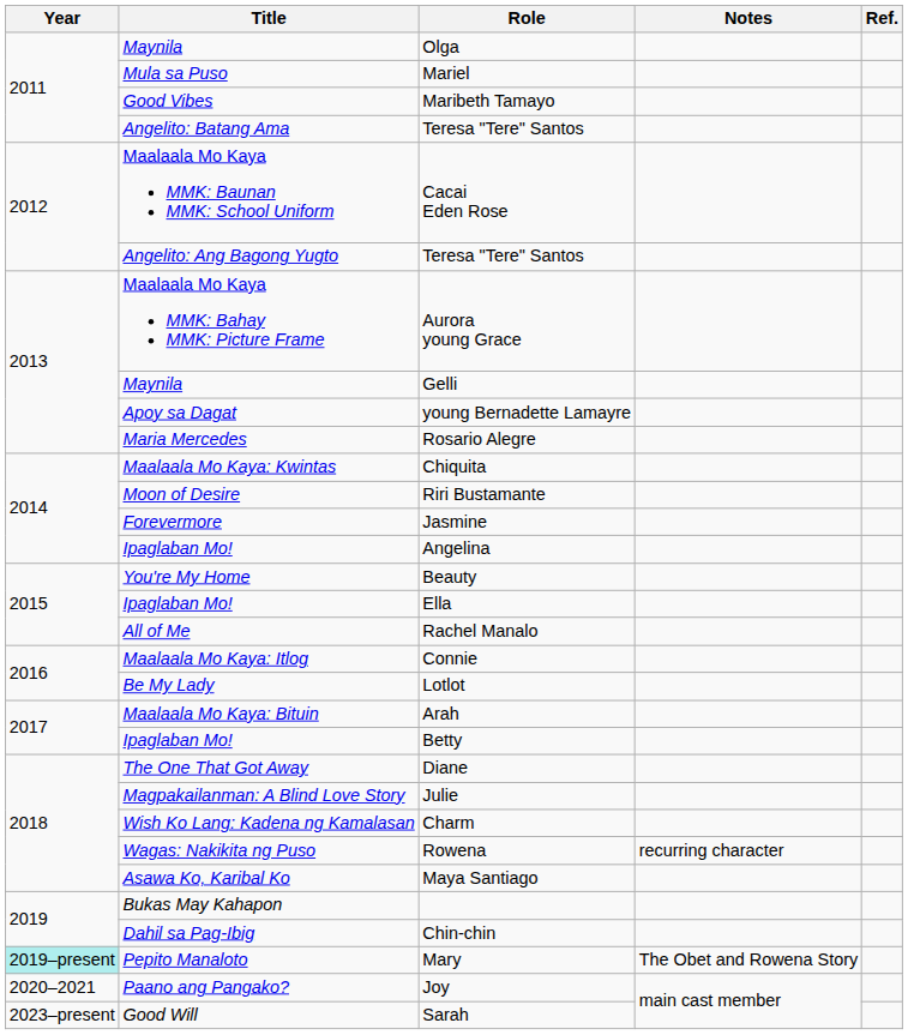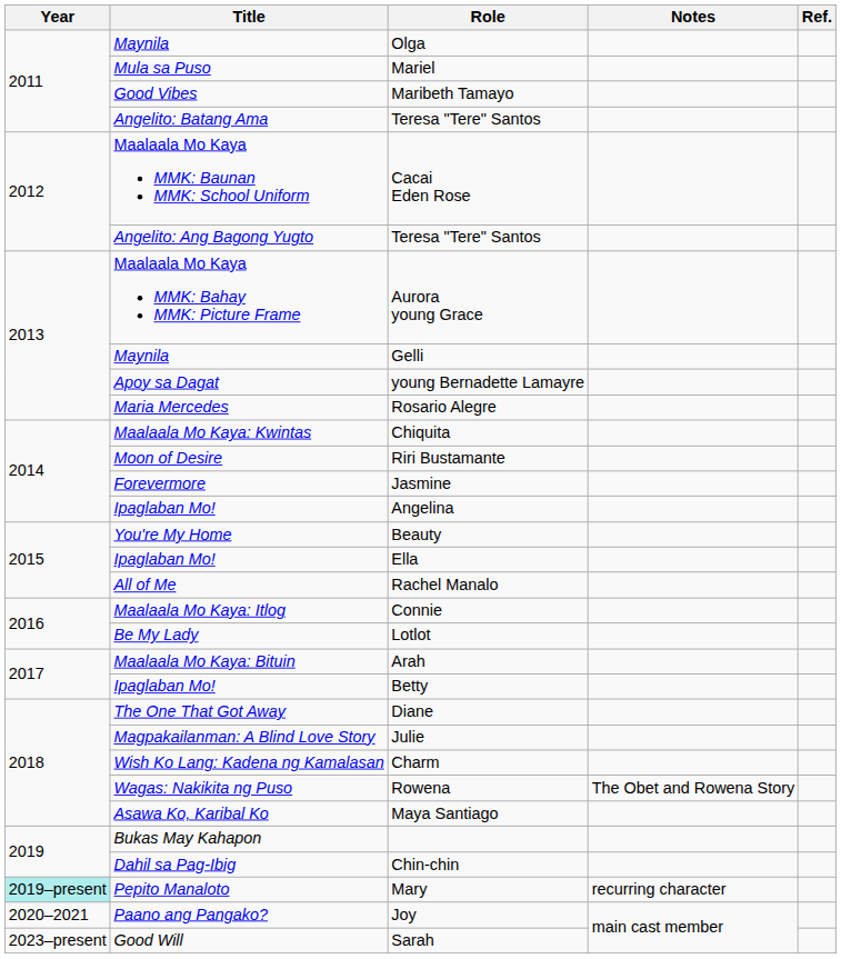Rowena | Notes: recurring character -> The Obet and Rowena Story
Mary | Notes: The Obet and Rowena Story -> recurring character
